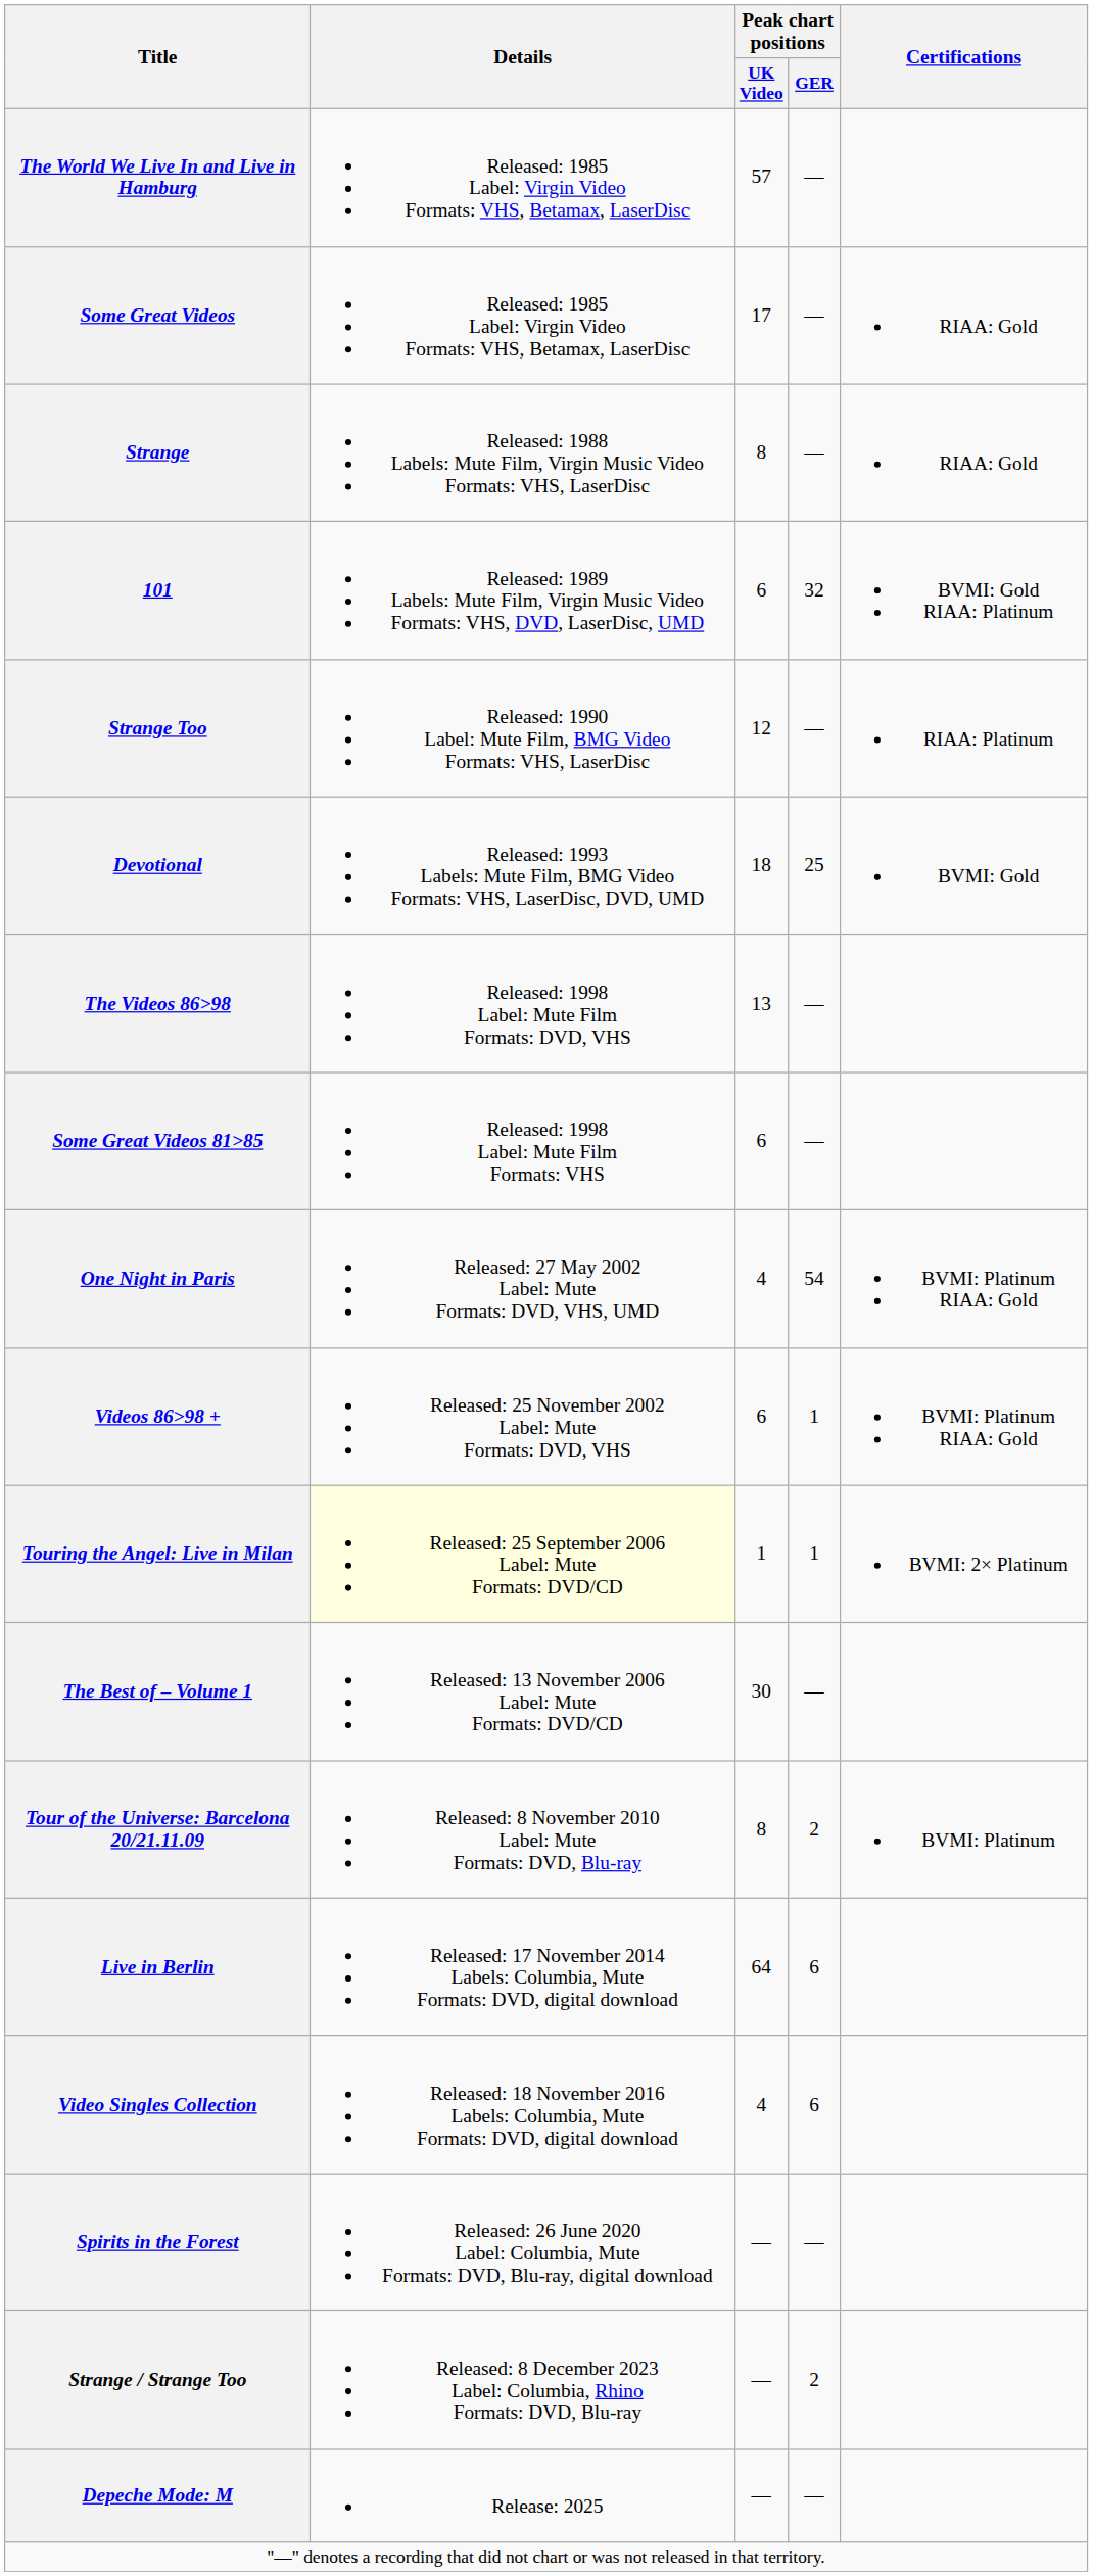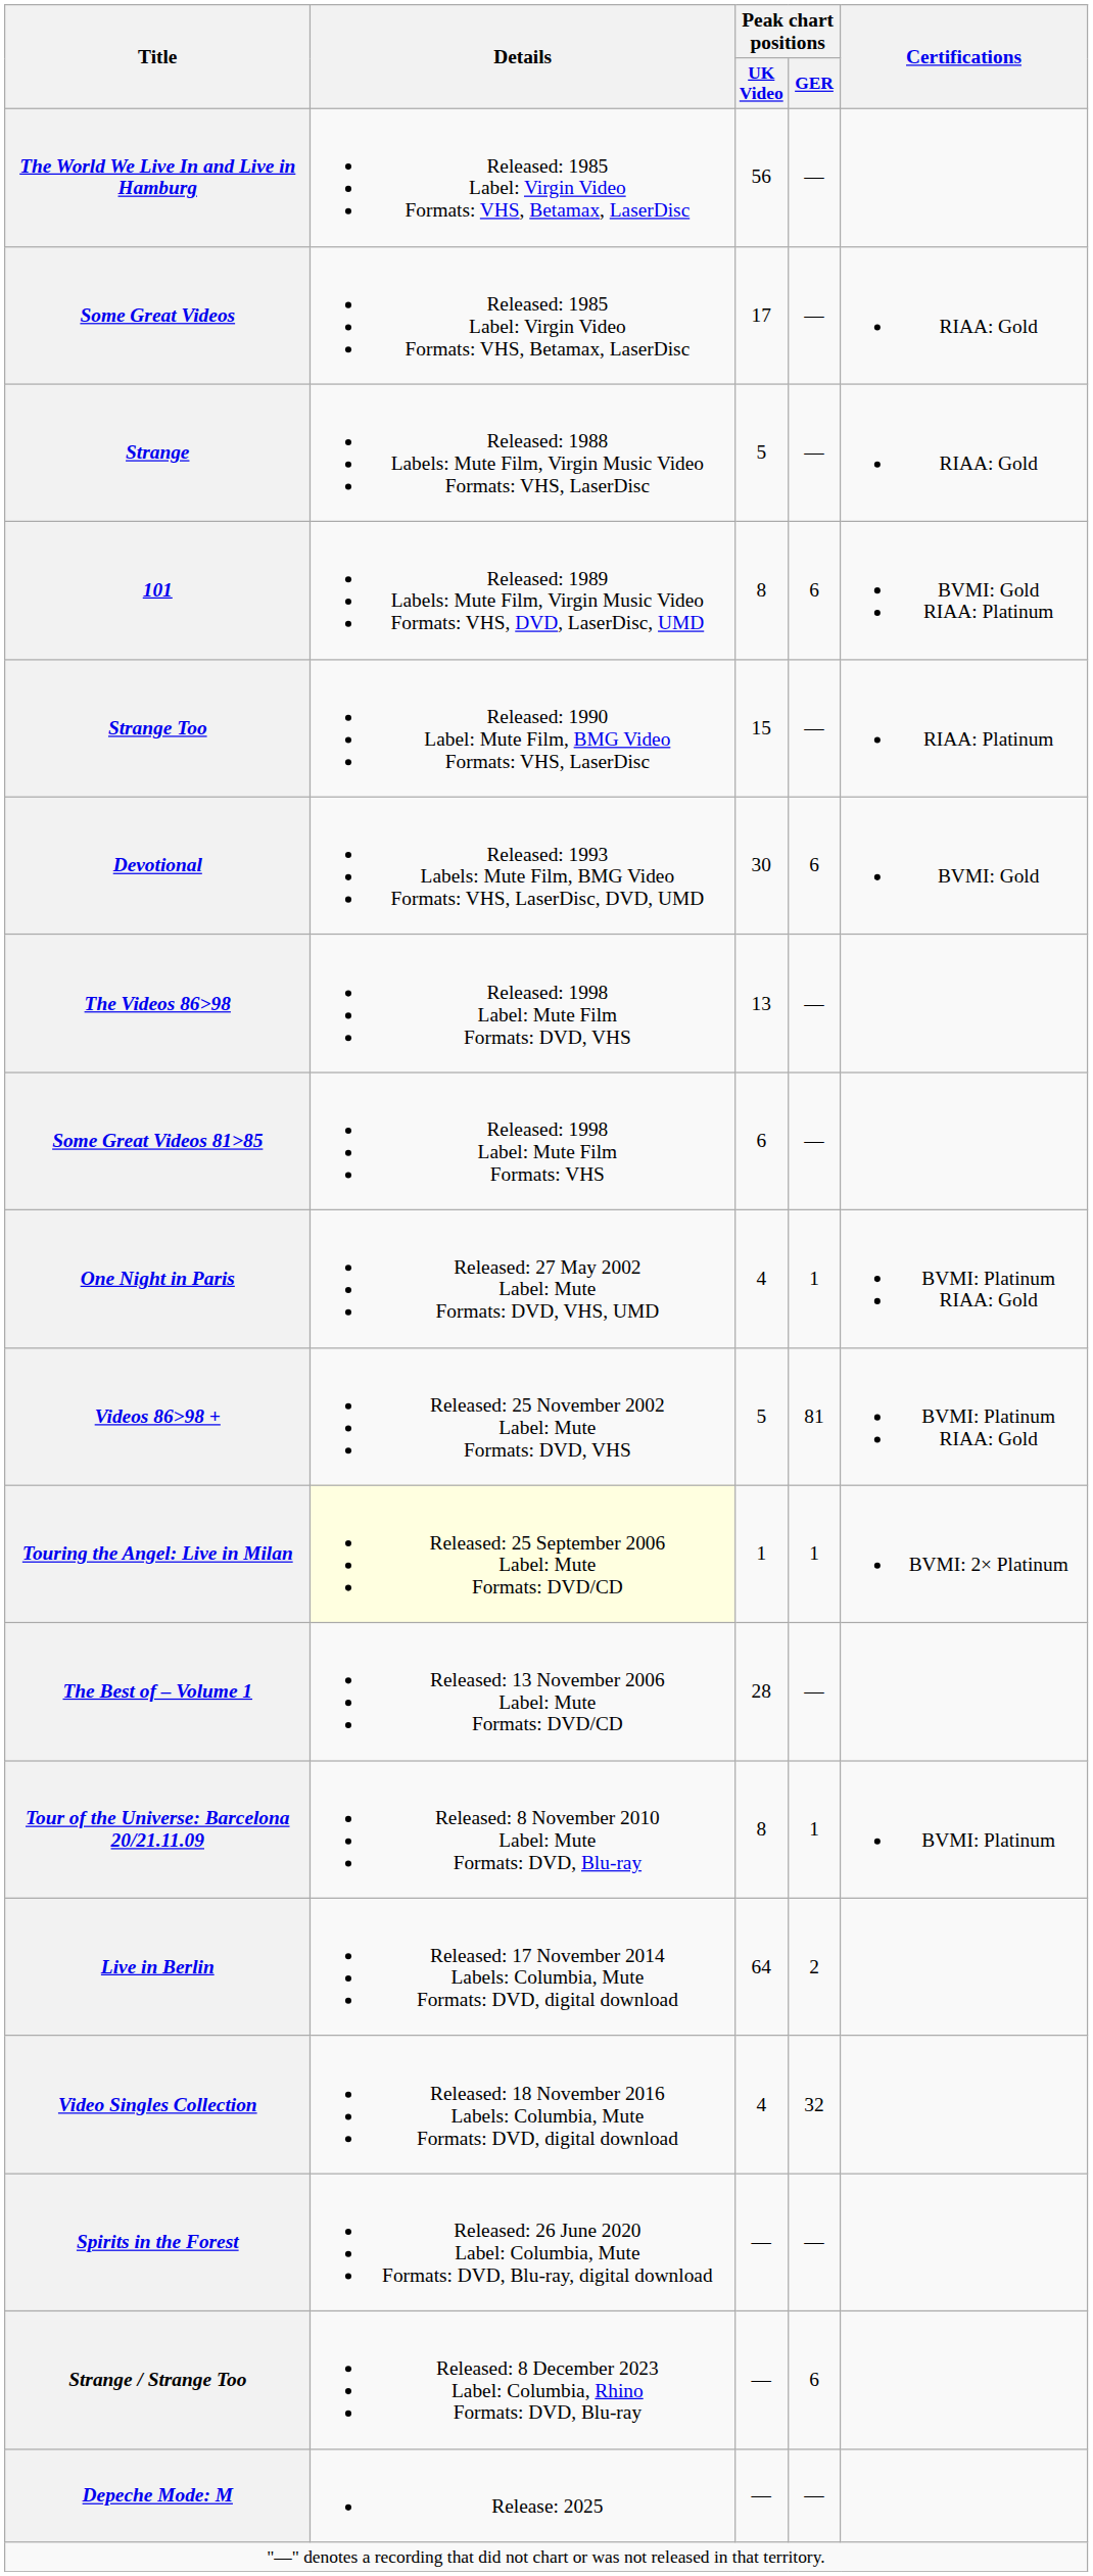The World We Live In and Live in Hamburg | Peak chart positions / UK Video: 57 -> 56
Strange | Peak chart positions / UK Video: 8 -> 5
101 | Peak chart positions / UK Video: 6 -> 8
101 | Peak chart positions / GER: 32 -> 6
Strange Too | Peak chart positions / UK Video: 12 -> 15
Devotional | Peak chart positions / UK Video: 18 -> 30
Devotional | Peak chart positions / GER: 25 -> 6
One Night in Paris | Peak chart positions / GER: 54 -> 1
Videos 86>98 + | Peak chart positions / UK Video: 6 -> 5
Videos 86>98 + | Peak chart positions / GER: 1 -> 81
The Best of – Volume 1 | Peak chart positions / UK Video: 30 -> 28
Tour of the Universe: Barcelona 20/21.11.09 | Peak chart positions / GER: 2 -> 1
Live in Berlin | Peak chart positions / GER: 6 -> 2
Video Singles Collection | Peak chart positions / GER: 6 -> 32
Strange / Strange Too | Peak chart positions / GER: 2 -> 6
